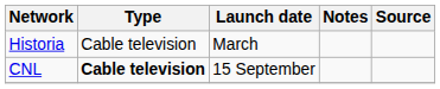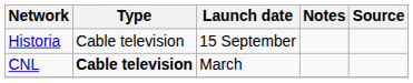Historia | Launch date: March -> 15 September
CNL | Launch date: 15 September -> March
